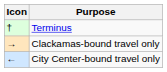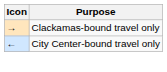- row: † | Terminus
